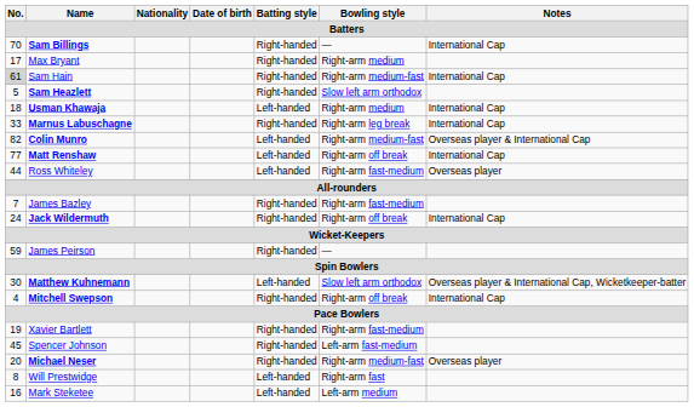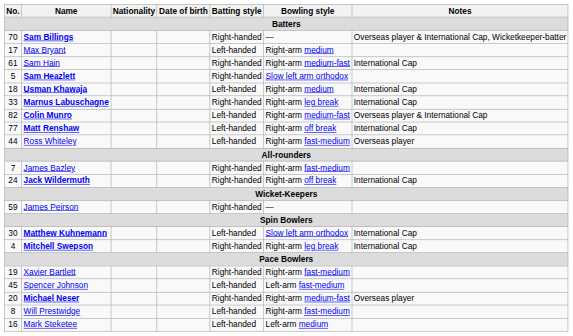Sam Billings | Notes: International Cap -> Overseas player & International Cap, Wicketkeeper-batter
Max Bryant | Batting style: Right-handed -> Left-handed
Sam Hain | No.: lightgrey background -> no background
Matthew Kuhnemann | Notes: Overseas player & International Cap, Wicketkeeper-batter -> International Cap
Mitchell Swepson | Bowling style: Right-arm off break -> Right-arm leg break
Spencer Johnson | Batting style: Right-handed -> Left-handed
Will Prestwidge | Bowling style: Right-arm fast -> Right-arm fast-medium
